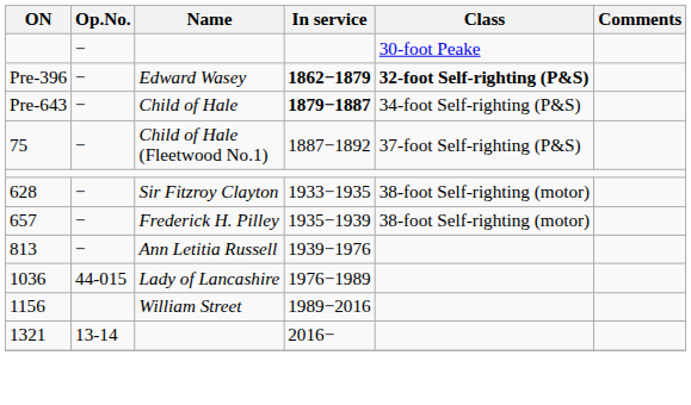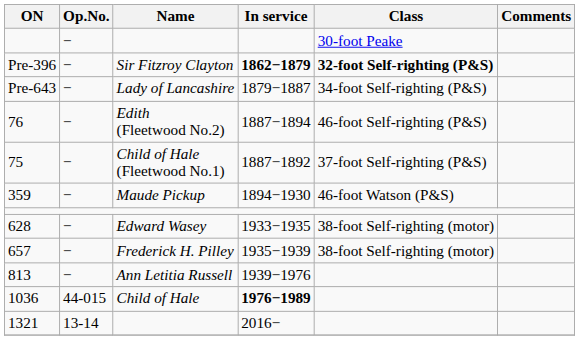Pre-396 | Name: Edward Wasey -> Sir Fitzroy Clayton
Pre-643 | Name: Child of Hale -> Lady of Lancashire
Pre-643 | In service: bold -> normal
+ row: 76 | − | Edith (Fleetwood No.2) | 1887−1894 | 46-foot Self-righting (P&S)
+ row: 359 | − | Maude Pickup | 1894−1930 | 46-foot Watson (P&S)
628 | Name: Sir Fitzroy Clayton -> Edward Wasey
1036 | Name: Lady of Lancashire -> Child of Hale
1036 | In service: normal -> bold
- row: 1156 | William Street | 1989−2016
